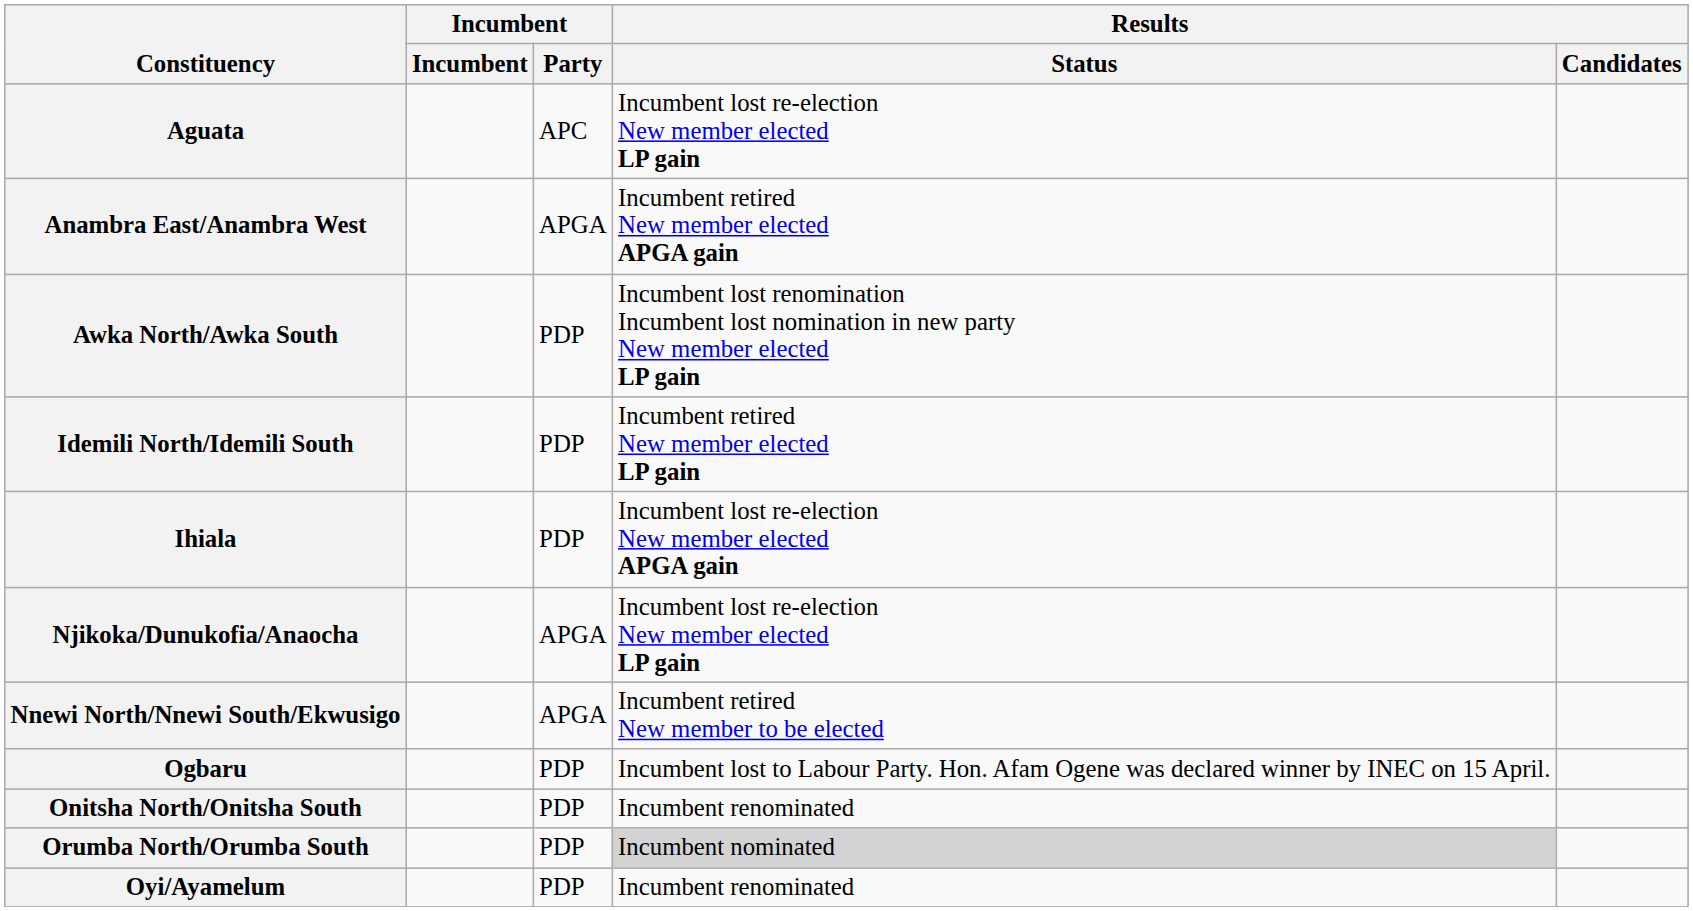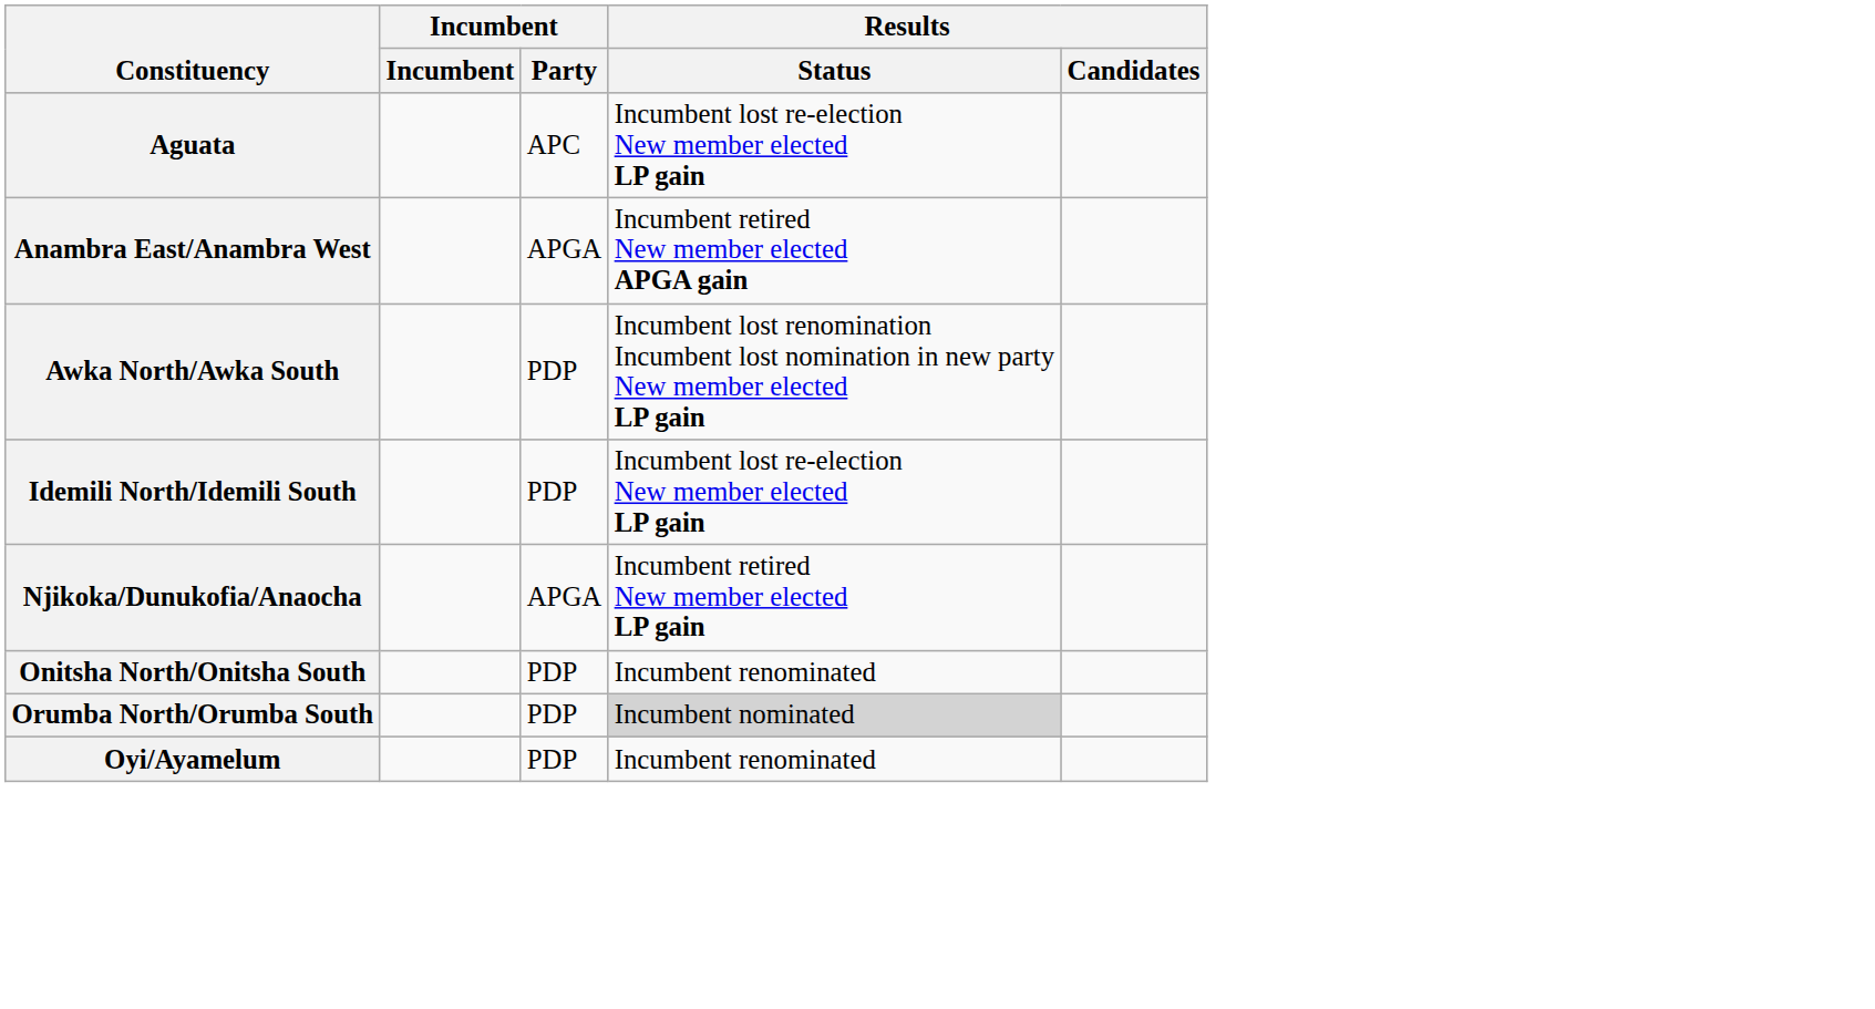Idemili North/Idemili South | Results / Status: Incumbent retired New member elected LP gain -> Incumbent lost re-election New member elected LP gain
- row: Ihiala | PDP | Incumbent lost re-election New member elected APGA gain
Njikoka/Dunukofia/Anaocha | Results / Status: Incumbent lost re-election New member elected LP gain -> Incumbent retired New member elected LP gain
- row: Nnewi North/Nnewi South/Ekwusigo | APGA | Incumbent retired New member to be elected
- row: Ogbaru | PDP | Incumbent lost to Labour Party. Hon. Afam Ogene was declared winner by INEC on 15 April.
